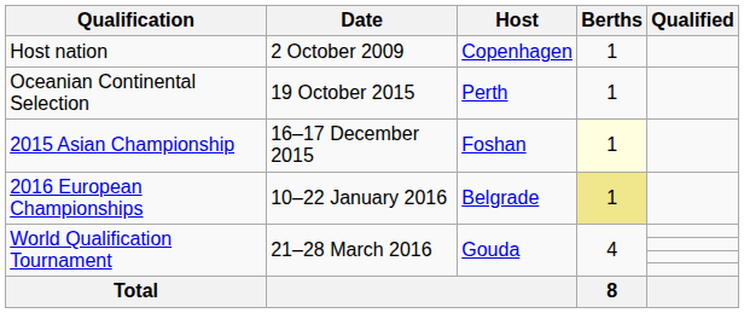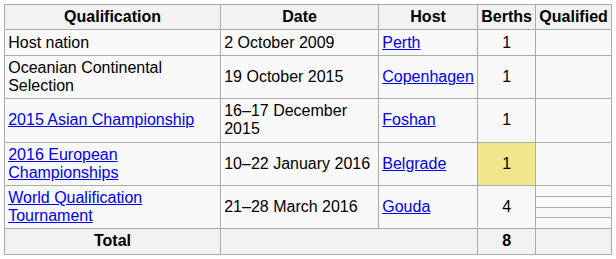Host nation | Host: Copenhagen -> Perth
Oceanian Continental Selection | Host: Perth -> Copenhagen
2015 Asian Championship | Berths: lightyellow background -> no background
